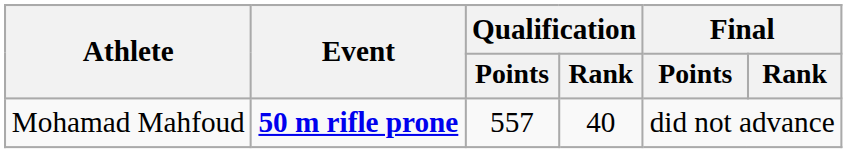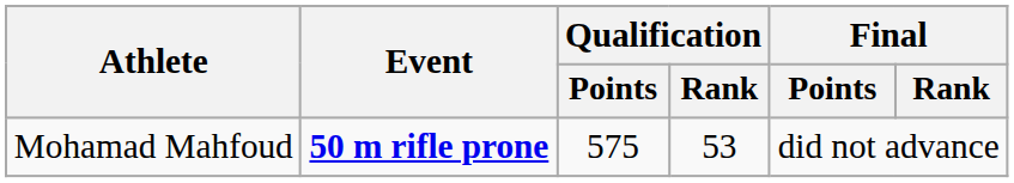Mohamad Mahfoud | Qualification / Points: 557 -> 575
Mohamad Mahfoud | Qualification / Rank: 40 -> 53
